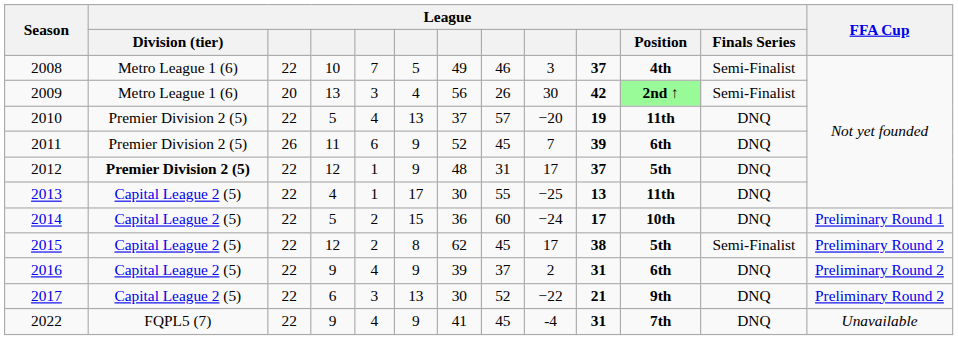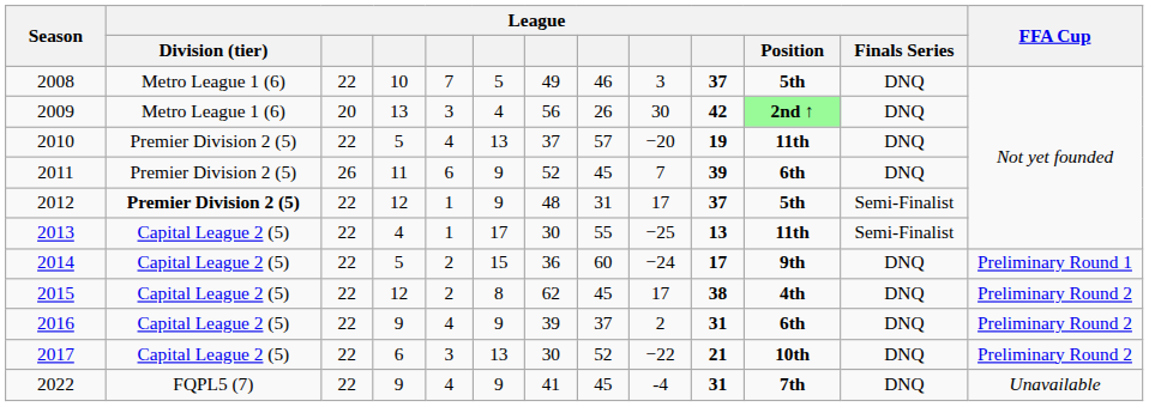2008 | League / Position: 4th -> 5th
2008 | League / Finals Series: Semi-Finalist -> DNQ
2009 | League / Finals Series: Semi-Finalist -> DNQ
2012 | League / Finals Series: DNQ -> Semi-Finalist
2013 | League / Finals Series: DNQ -> Semi-Finalist
2014 | League / Position: 10th -> 9th
2015 | League / Position: 5th -> 4th
2015 | League / Finals Series: Semi-Finalist -> DNQ
2017 | League / Position: 9th -> 10th
